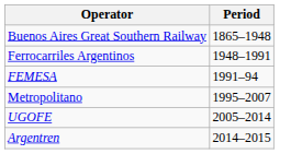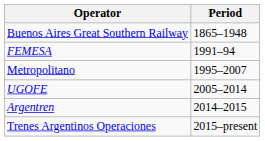- row: Ferrocarriles Argentinos | 1948–1991
+ row: Trenes Argentinos Operaciones | 2015–present
